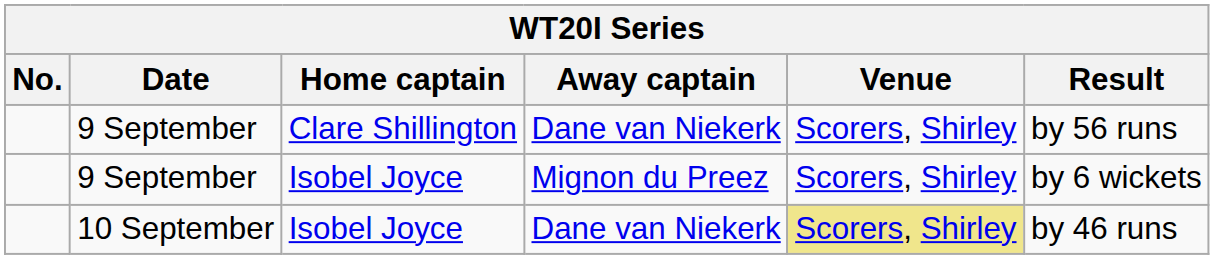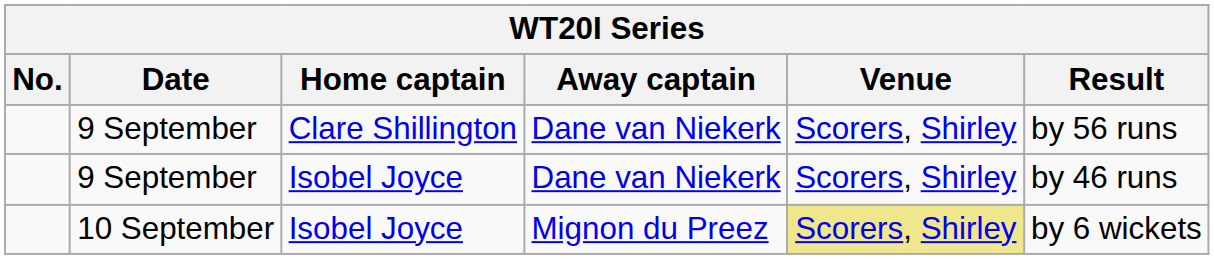9 September / Isobel Joyce | Away captain: Mignon du Preez -> Dane van Niekerk
9 September / Isobel Joyce | Result: by 6 wickets -> by 46 runs
10 September | Away captain: Dane van Niekerk -> Mignon du Preez
10 September | Result: by 46 runs -> by 6 wickets
